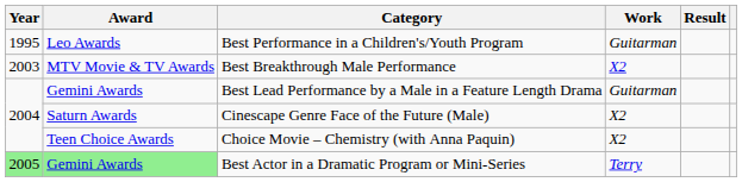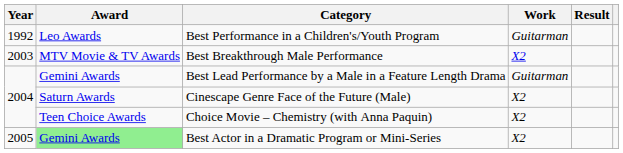Best Performance in a Children's/Youth Program | Year: 1995 -> 1992
Best Actor in a Dramatic Program or Mini‑Series | Year: lightgreen background -> no background
Best Actor in a Dramatic Program or Mini‑Series | Work: Terry -> X2
